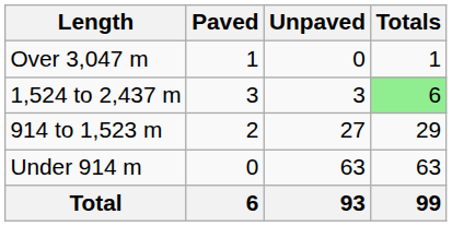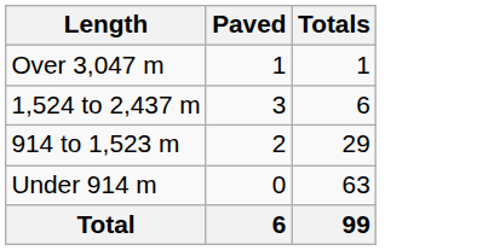- column: Unpaved | 0 | 3 | 27 | 63 | 93
1,524 to 2,437 m | Totals: lightgreen background -> no background
